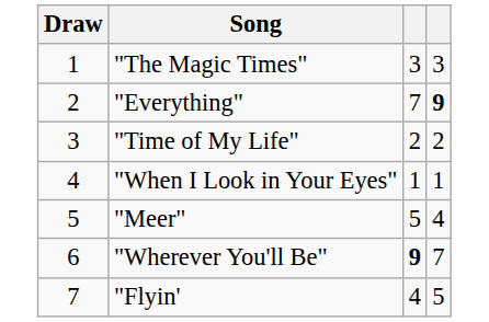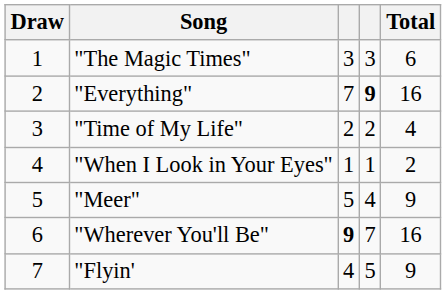+ column: Total | 6 | 16 | 4 | 2 | 9 | 16 | 9
